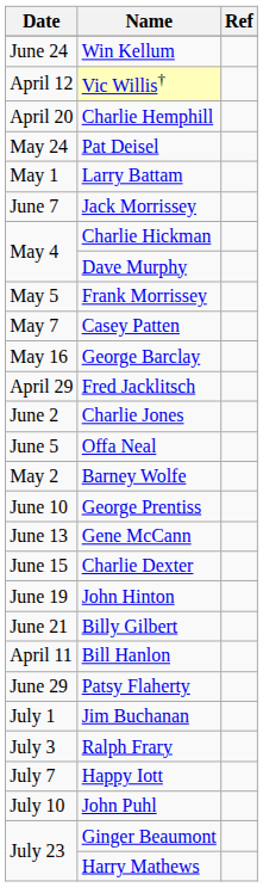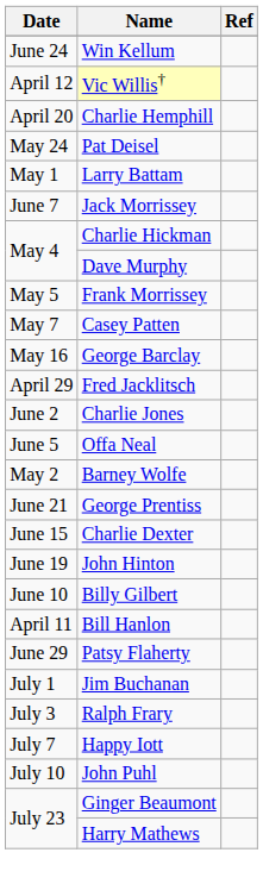George Prentiss | Date: June 10 -> June 21
- row: June 13 | Gene McCann
Billy Gilbert | Date: June 21 -> June 10
